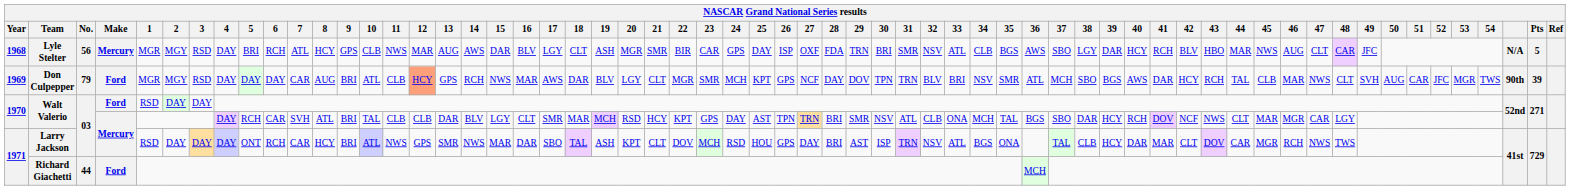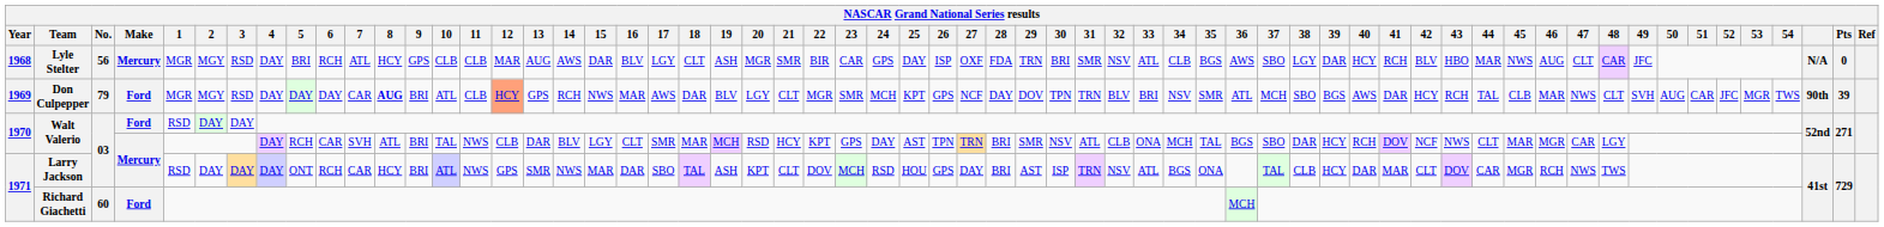Lyle Stelter | 11: NWS -> CLB
Lyle Stelter | Pts: 5 -> 0
Don Culpepper | 8: normal -> bold
Walt Valerio / Mercury | 11: CLB -> NWS
Richard Giachetti | No.: 44 -> 60
